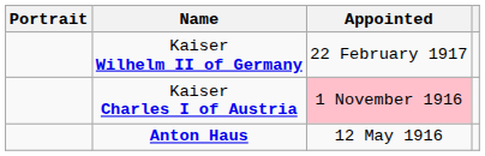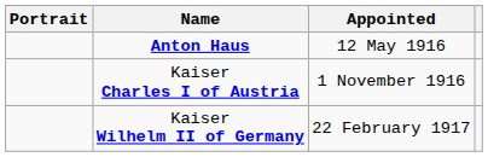rows swapped: Anton Haus <-> Kaiser Wilhelm II of Germany
Kaiser Charles I of Austria | Appointed: pink background -> no background
